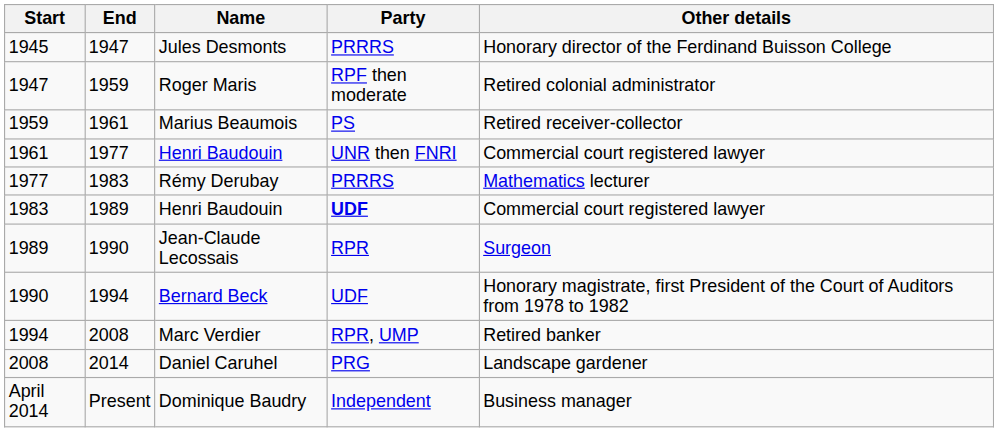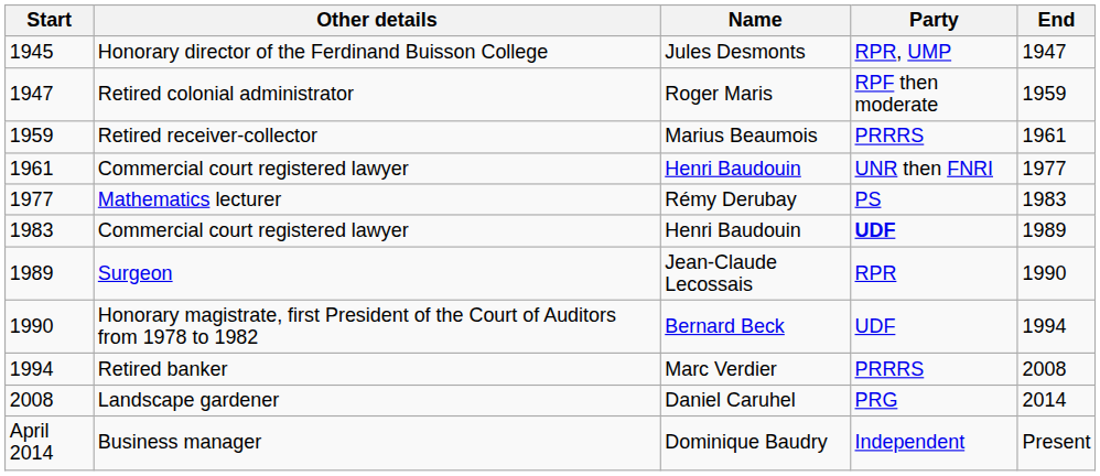columns swapped: End <-> Other details
Jules Desmonts | Party: PRRRS -> RPR, UMP
Marius Beaumois | Party: PS -> PRRRS
Rémy Derubay | Party: PRRRS -> PS
Marc Verdier | Party: RPR, UMP -> PRRRS
